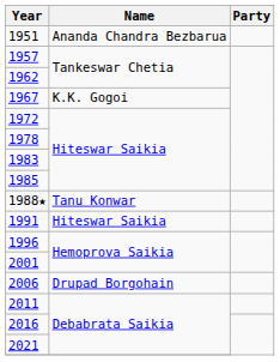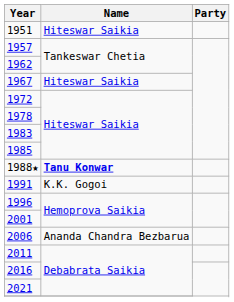1951 | Name: Ananda Chandra Bezbarua -> Hiteswar Saikia
1967 | Name: K.K. Gogoi -> Hiteswar Saikia
1988★ | Name: normal -> bold
1991 | Name: Hiteswar Saikia -> K.K. Gogoi
2006 | Name: Drupad Borgohain -> Ananda Chandra Bezbarua
